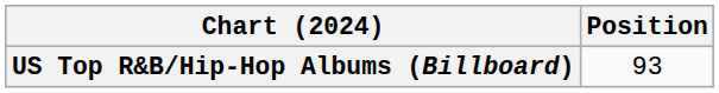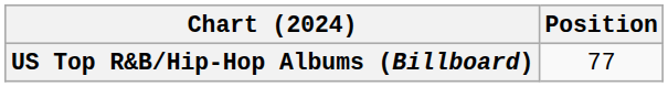US Top R&B/Hip-Hop Albums (Billboard) | Position: 93 -> 77
